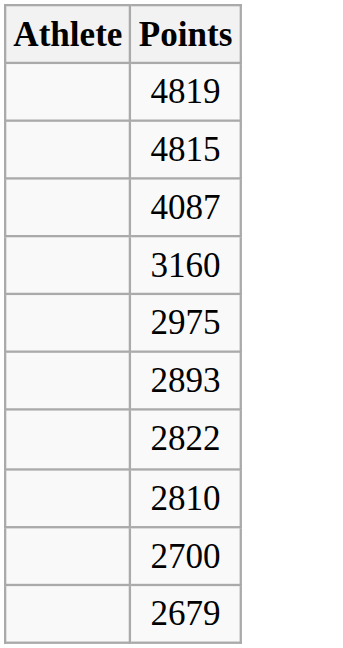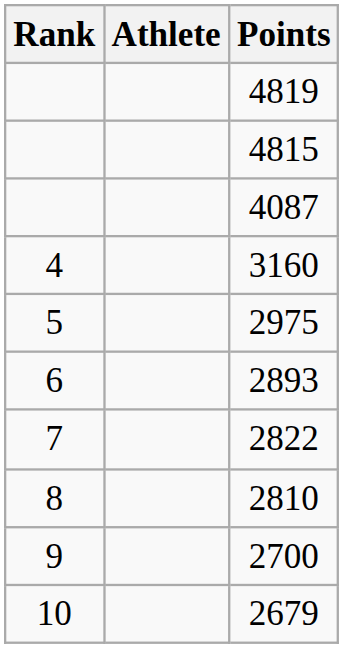+ column: Rank | 4 | 5 | 6 | 7 | 8 | 9 | 10
